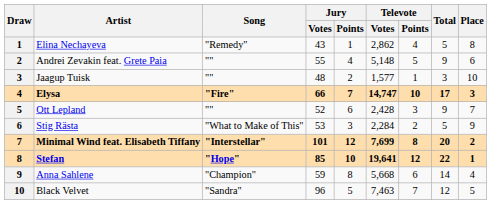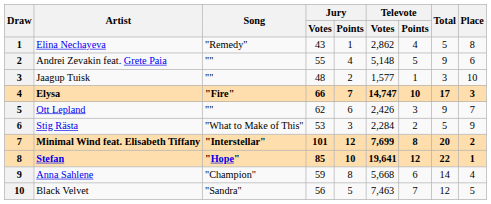Ott Lepland | Jury / Votes: 52 -> 62
Ott Lepland | Televote / Votes: 2,428 -> 2,426
Black Velvet | Jury / Votes: 96 -> 56
